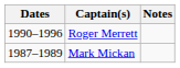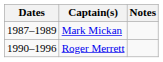rows swapped: Mark Mickan <-> Roger Merrett
